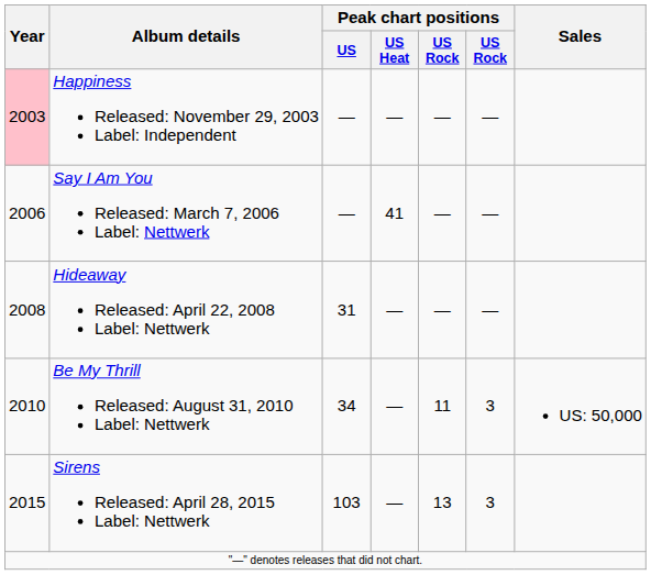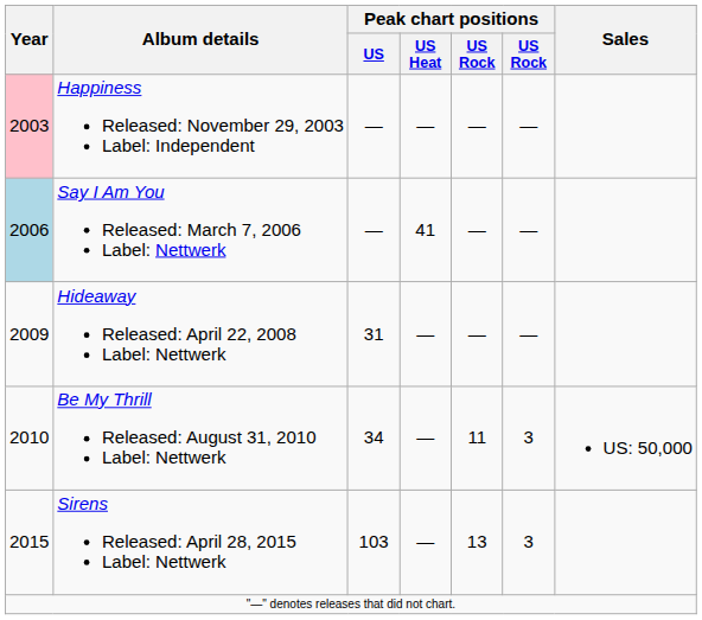Say I Am You Released: March 7, 2006 Label: Nettwerk | Year: no background -> lightblue background
Hideaway Released: April 22, 2008 Label: Nettwerk | Year: 2008 -> 2009
